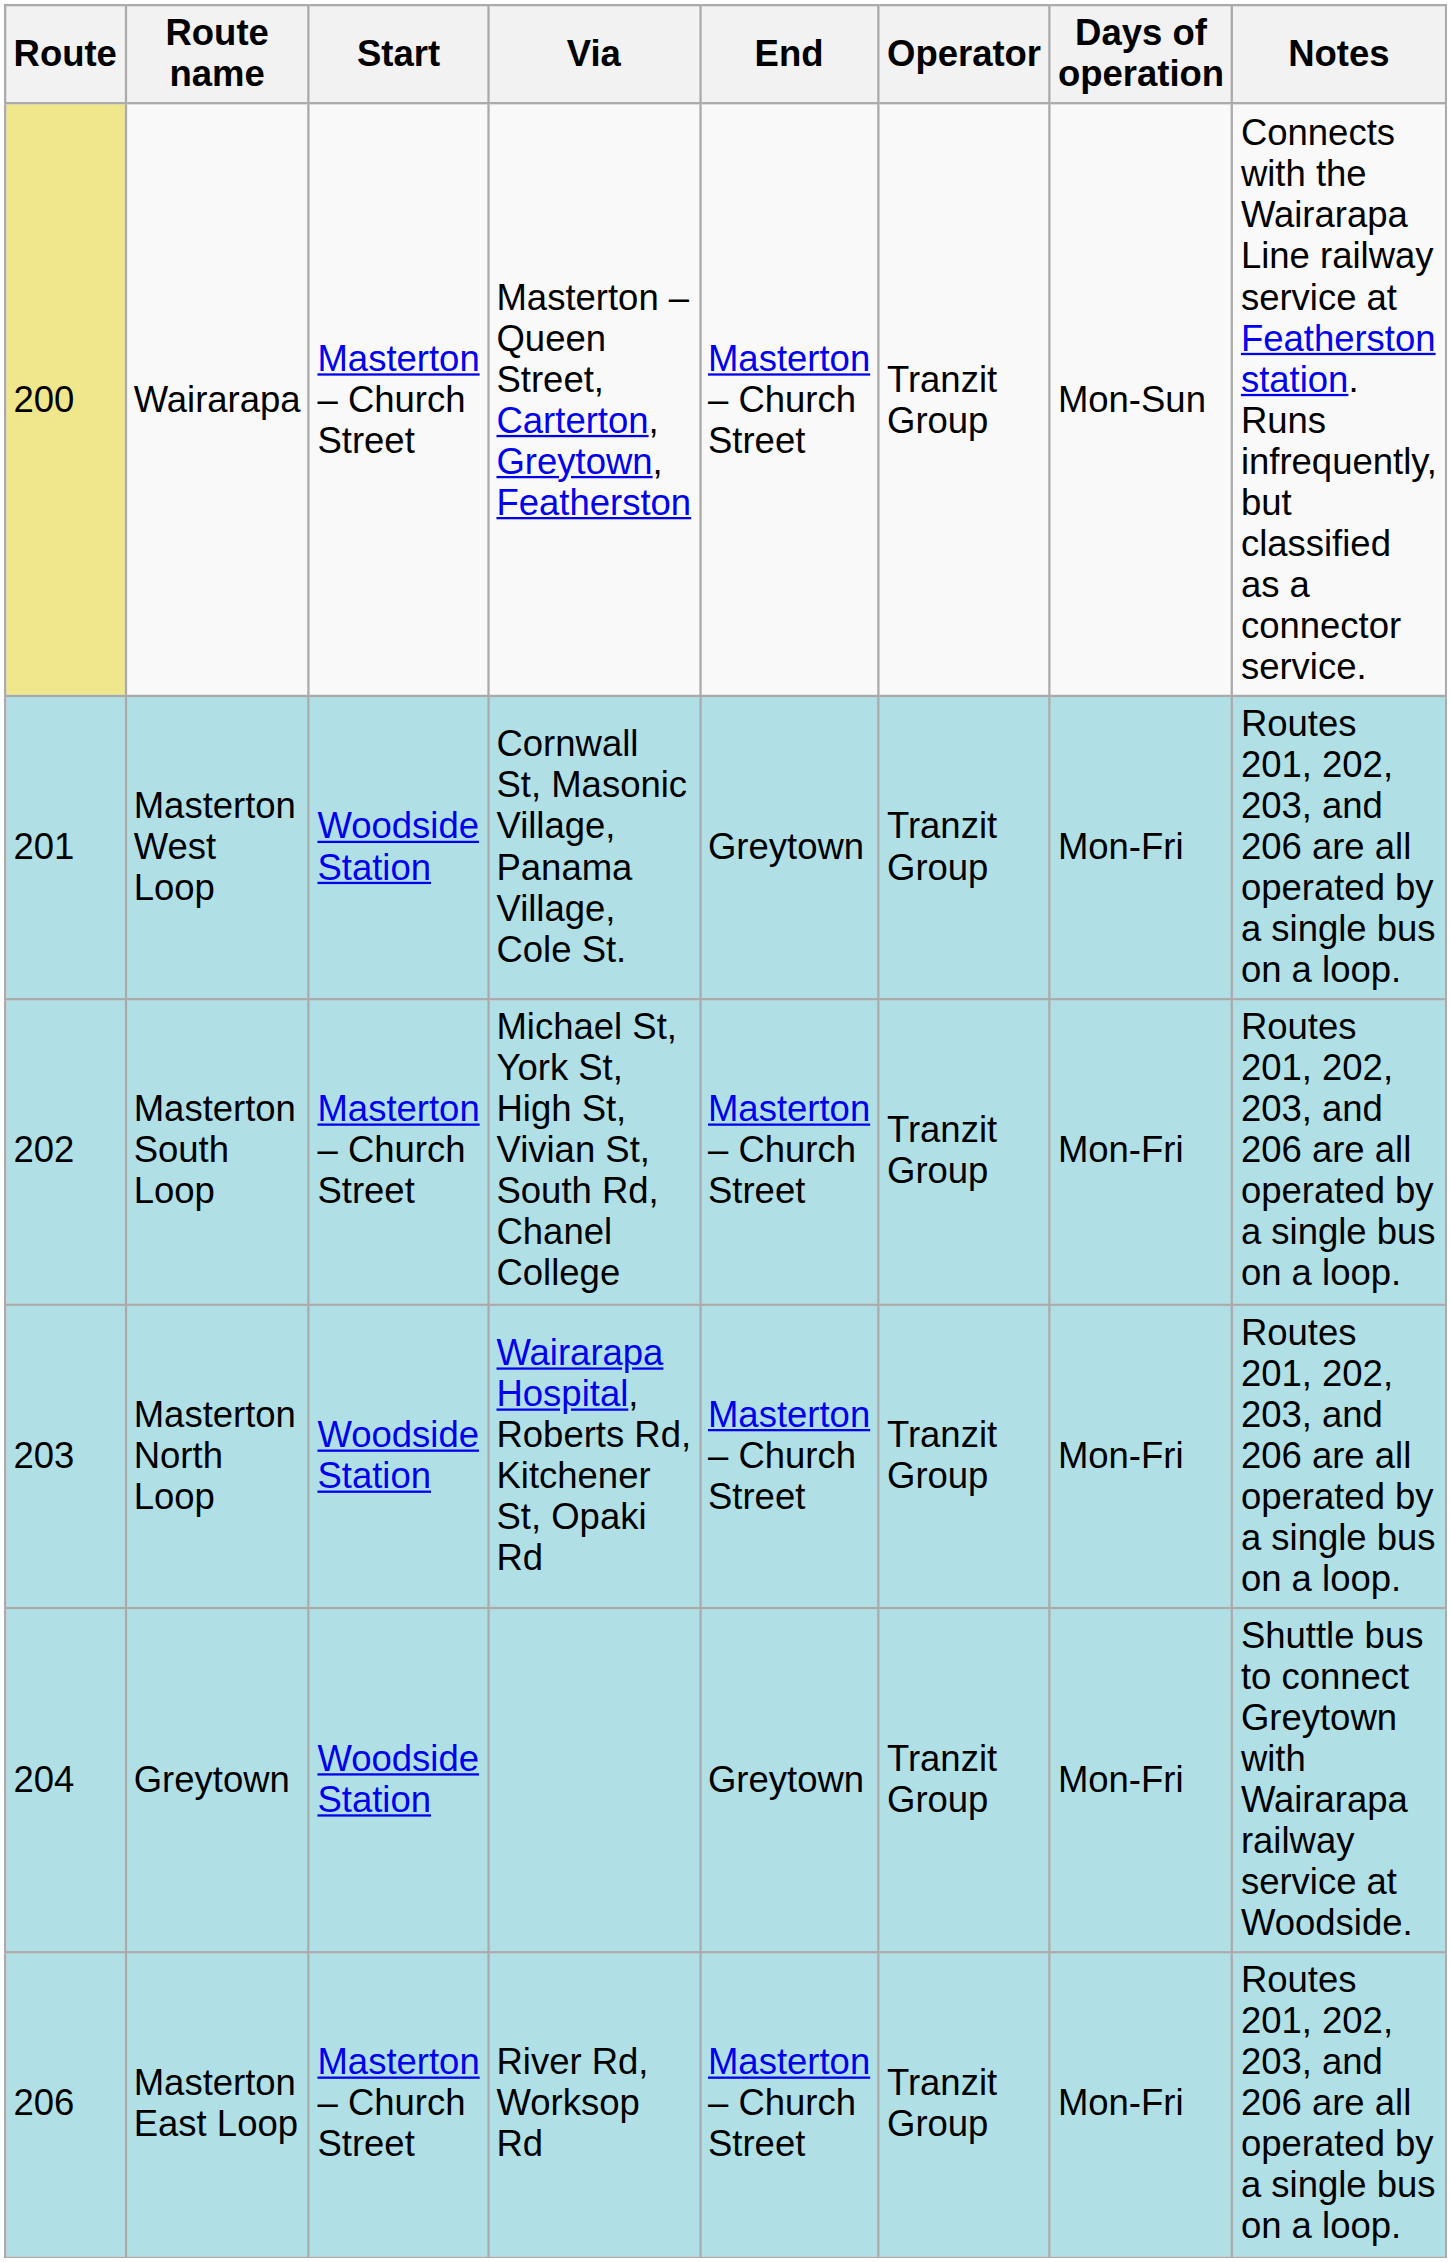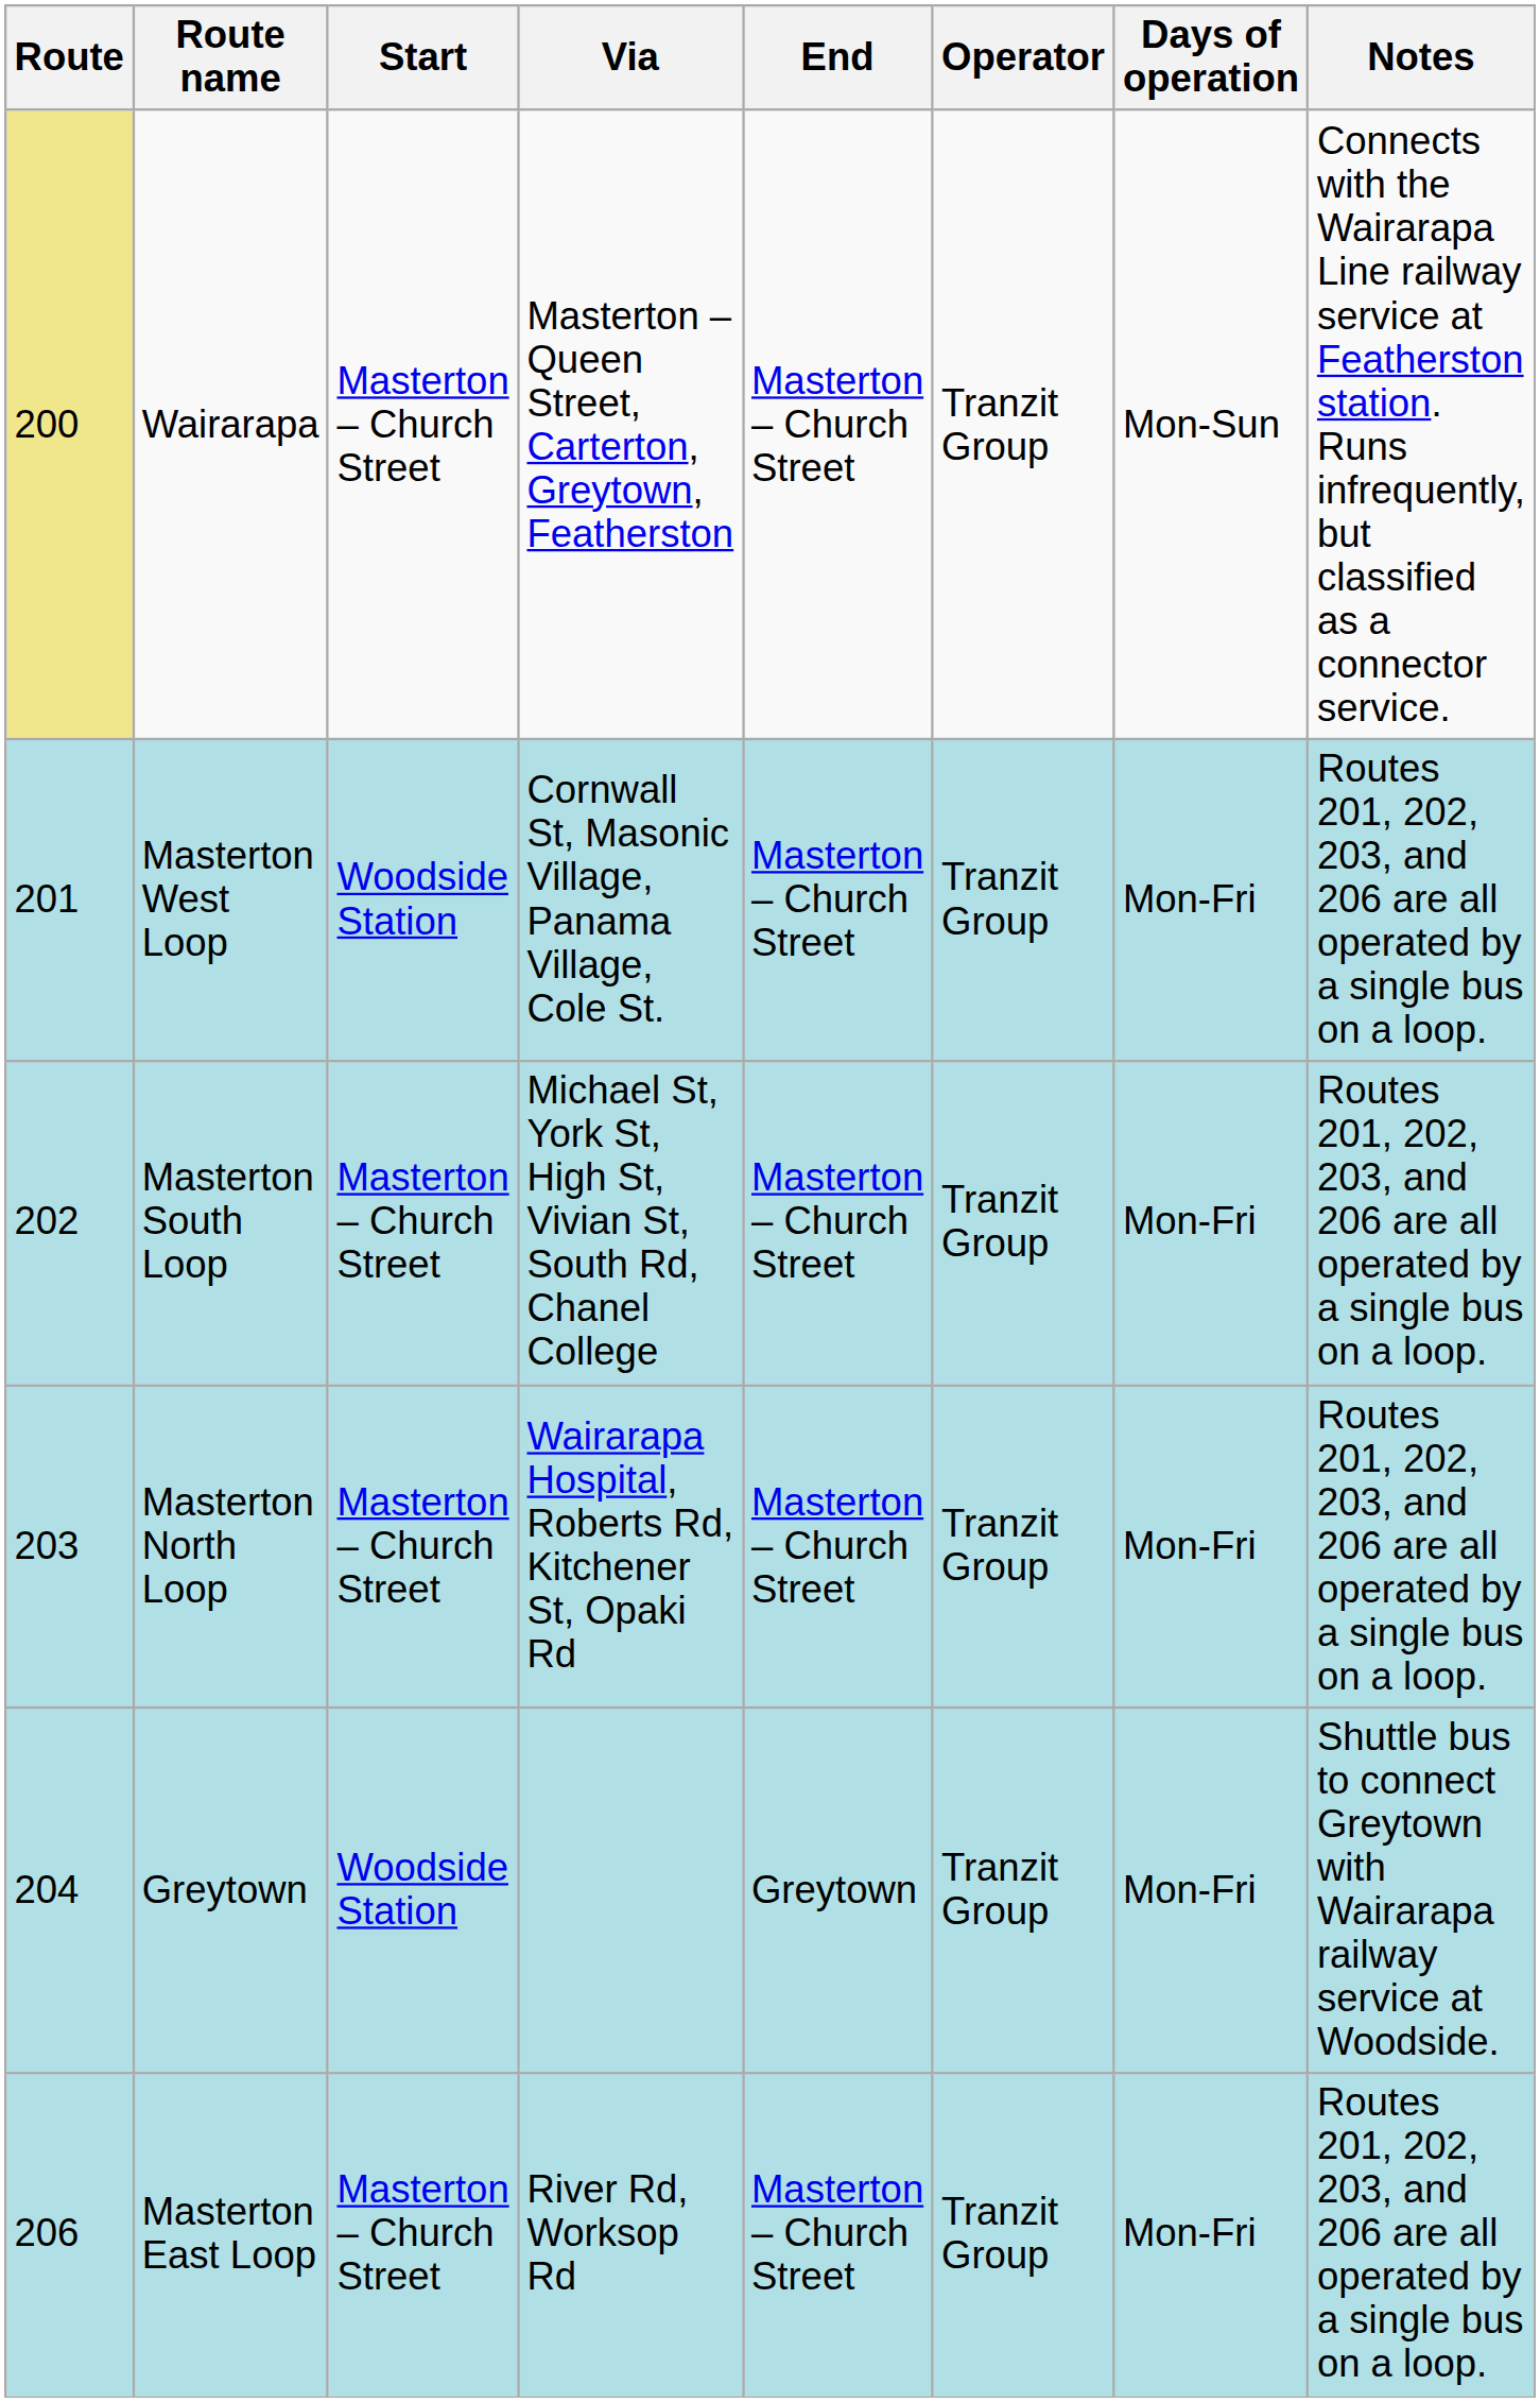Masterton West Loop | End: Greytown -> Masterton – Church Street
Masterton North Loop | Start: Woodside Station -> Masterton – Church Street
